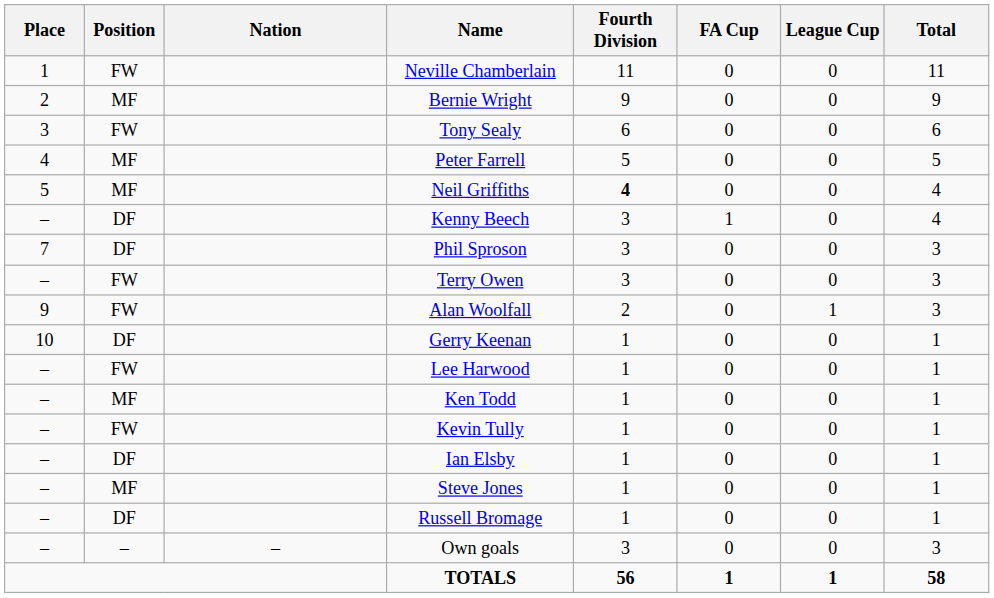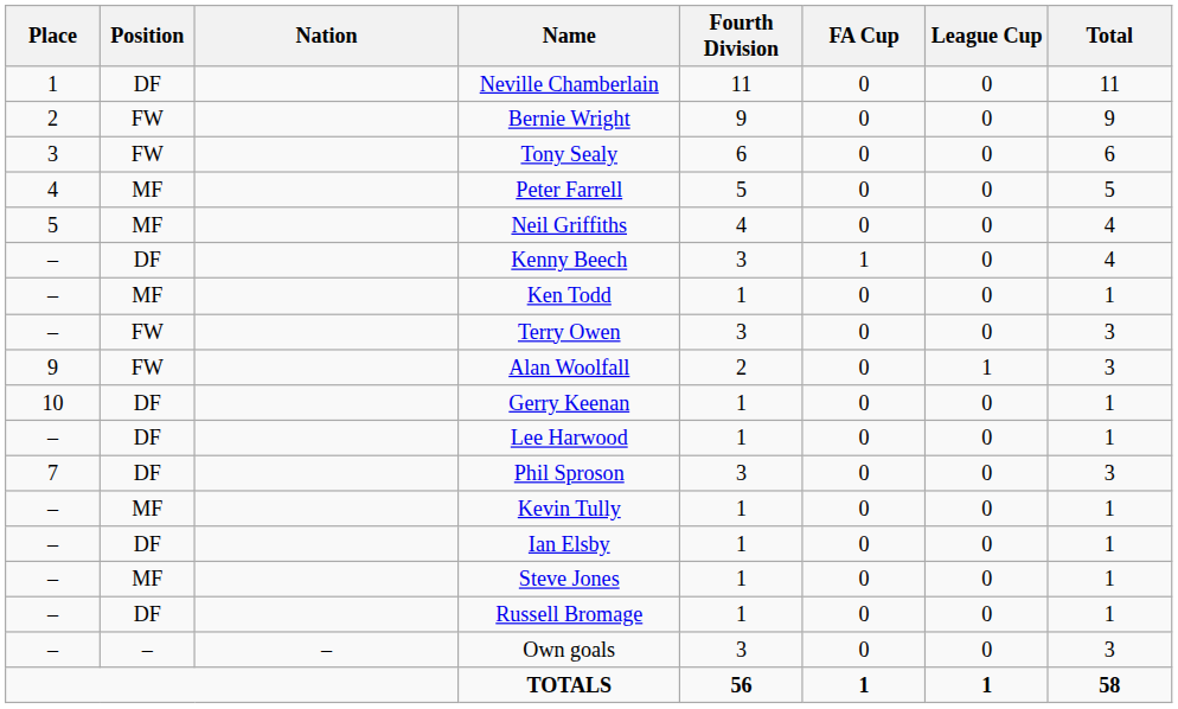Neville Chamberlain | Position: FW -> DF
Bernie Wright | Position: MF -> FW
Neil Griffiths | Fourth Division: bold -> normal
rows swapped: Phil Sproson <-> Ken Todd
Lee Harwood | Position: FW -> DF
Kevin Tully | Position: FW -> MF
